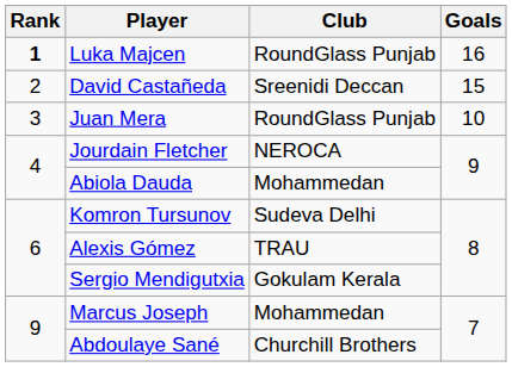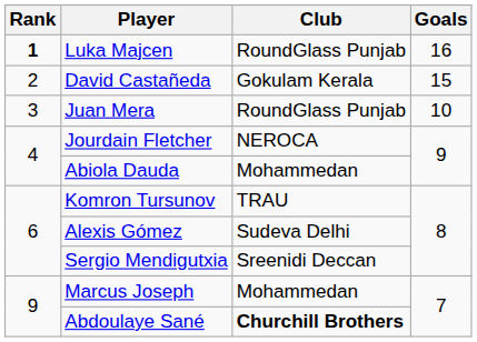David Castañeda | Club: Sreenidi Deccan -> Gokulam Kerala
Komron Tursunov | Club: Sudeva Delhi -> TRAU
Alexis Gómez | Club: TRAU -> Sudeva Delhi
Sergio Mendigutxia | Club: Gokulam Kerala -> Sreenidi Deccan
Abdoulaye Sané | Club: normal -> bold
